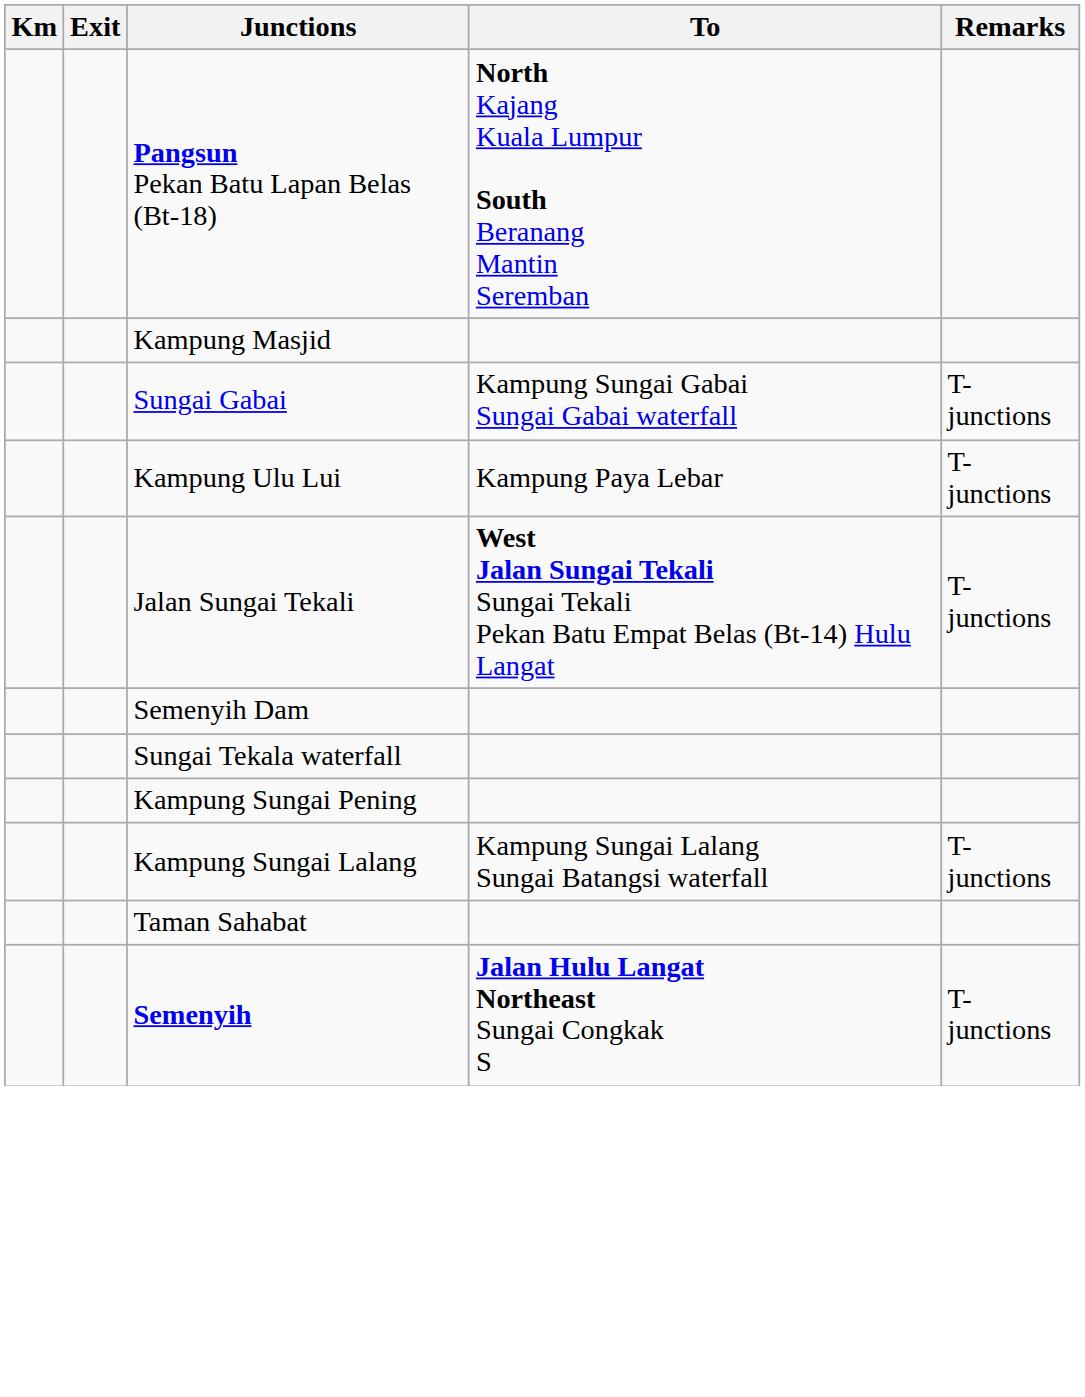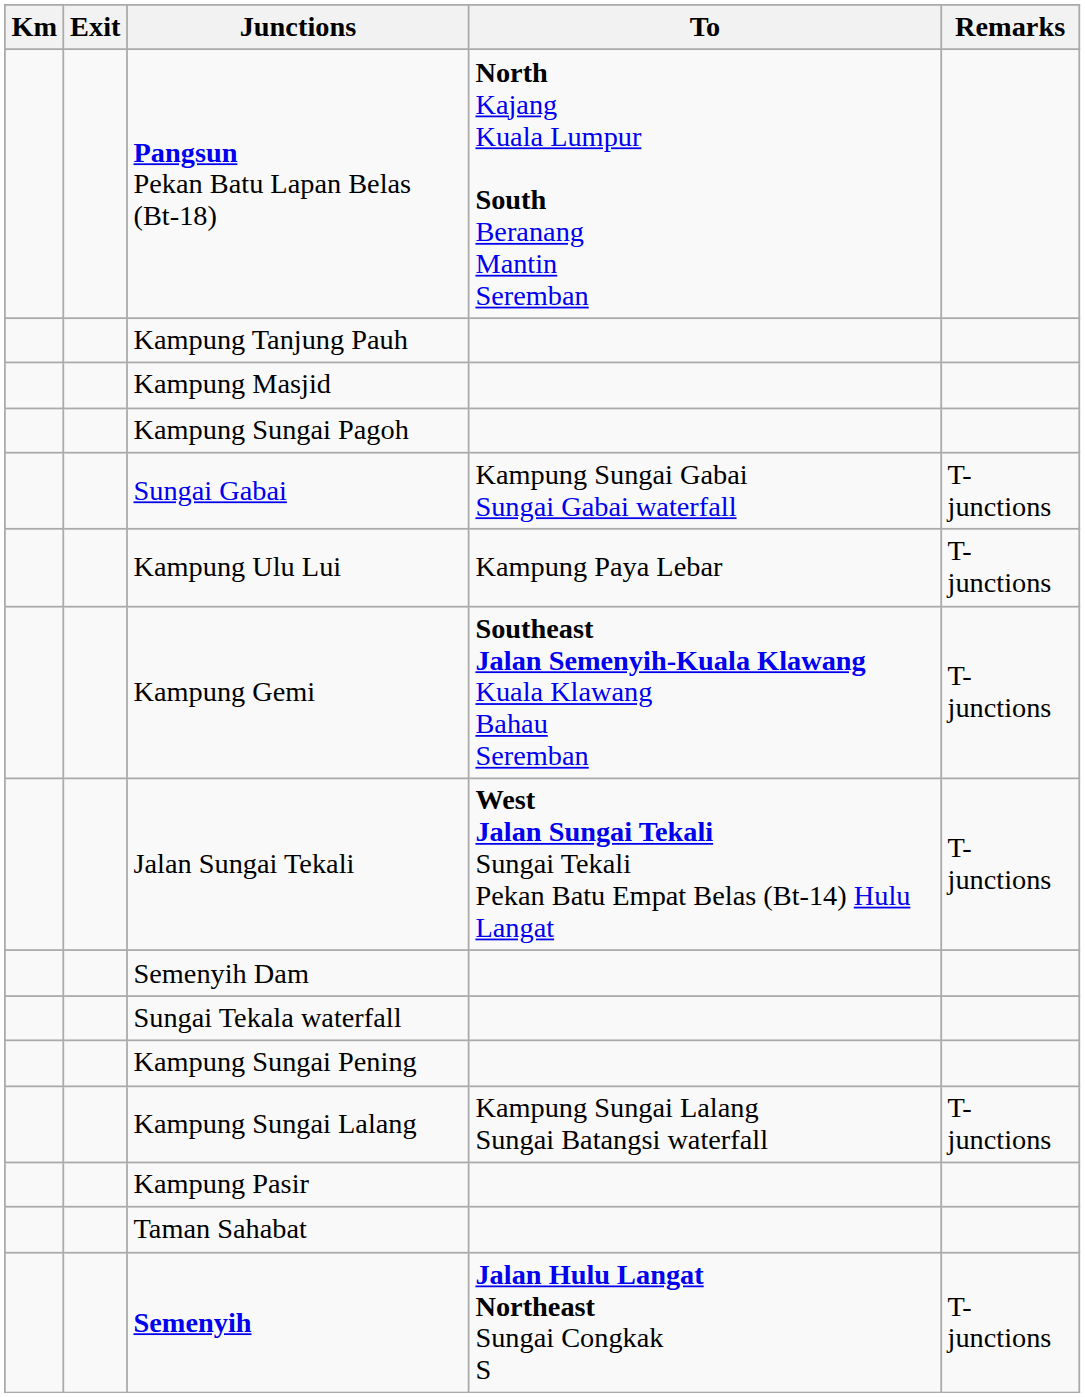+ row: Kampung Tanjung Pauh
+ row: Kampung Sungai Pagoh
+ row: Kampung Gemi | Southeast Jalan Semenyih-Kuala Klawang Kuala Klawang Bahau Seremban | T-junctions
+ row: Kampung Pasir
